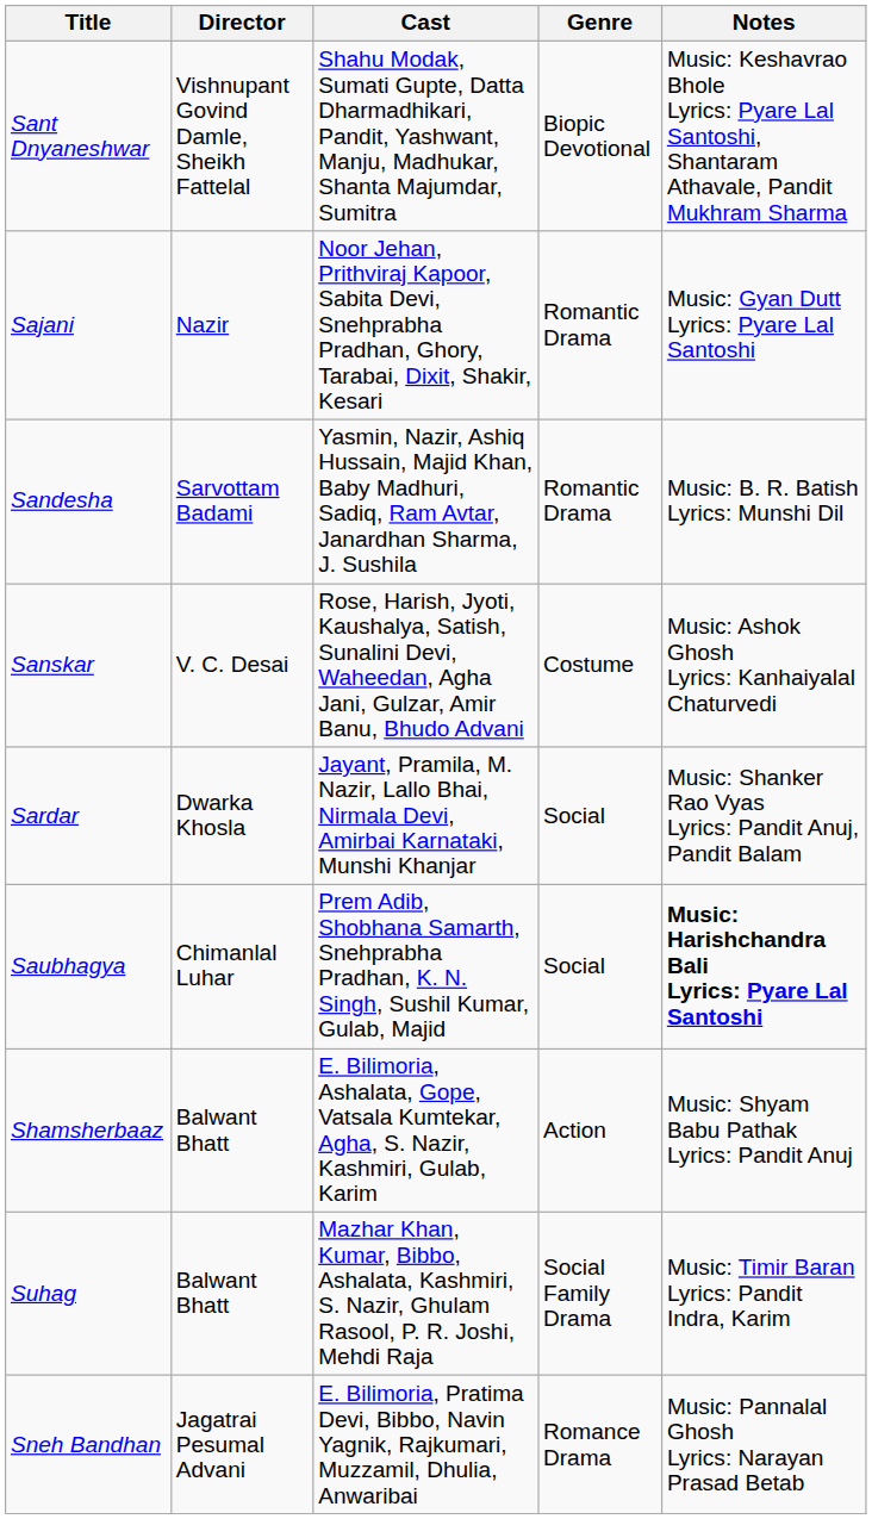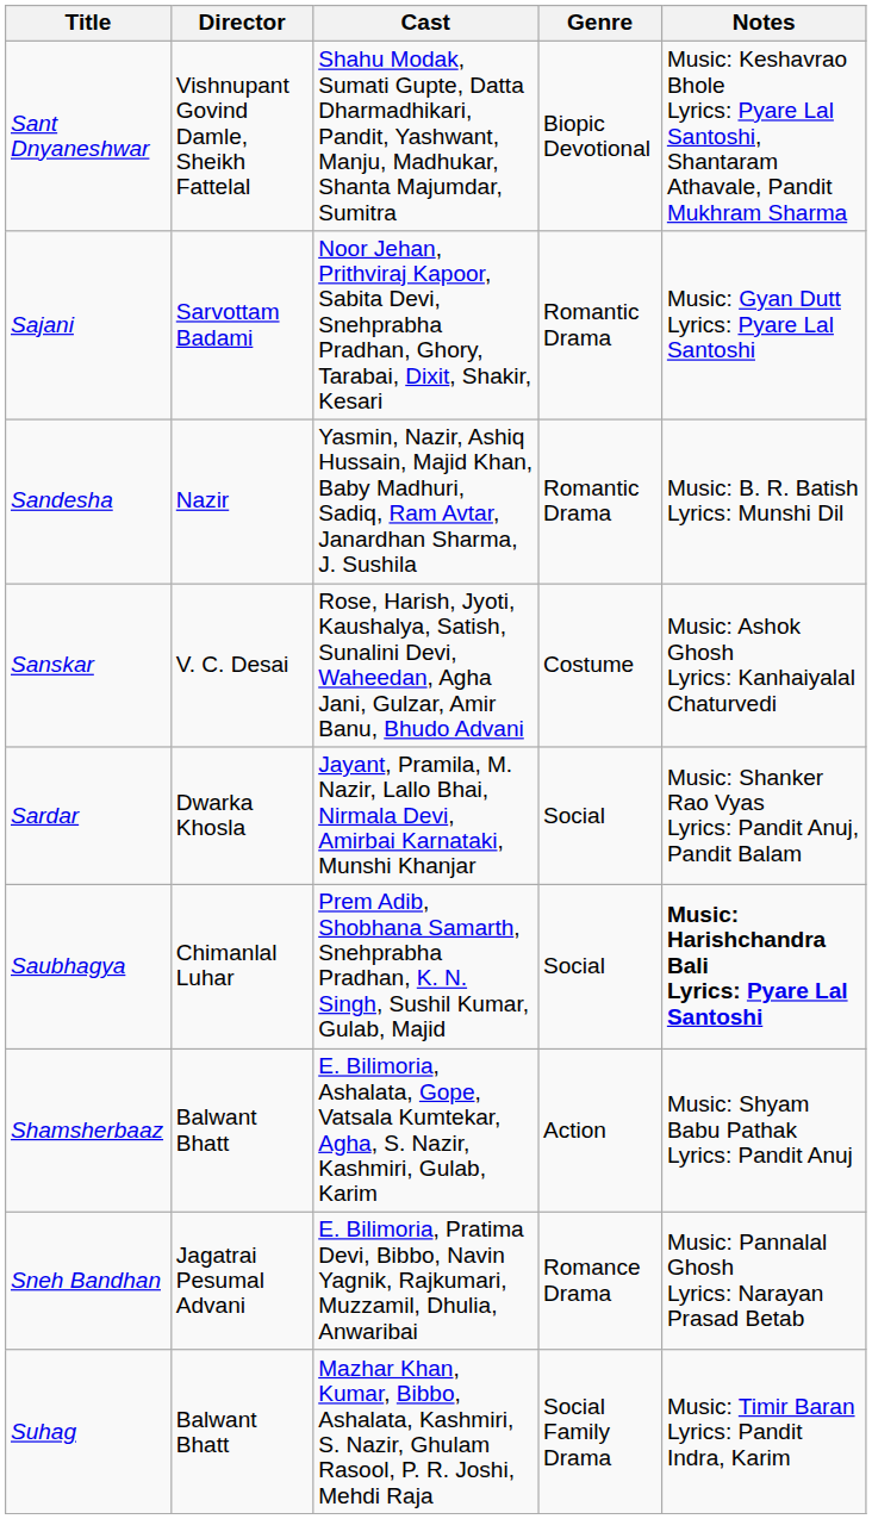Sajani | Director: Nazir -> Sarvottam Badami
Sandesha | Director: Sarvottam Badami -> Nazir
rows swapped: Sneh Bandhan <-> Suhag
